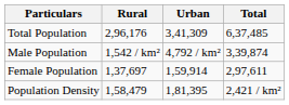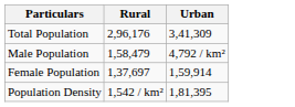- column: Total | 6,37,485 | 3,39,874 | 2,97,611 | 2,421 / km²
Male Population | Rural: 1,542 / km² -> 1,58,479
Population Density | Rural: 1,58,479 -> 1,542 / km²
